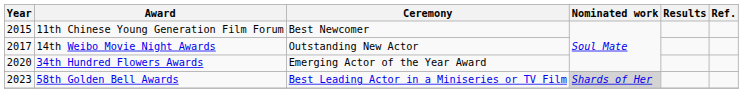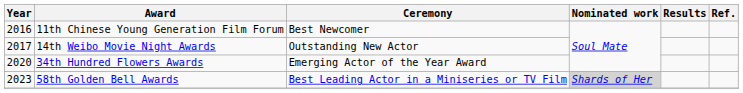11th Chinese Young Generation Film Forum | Year: 2015 -> 2016
